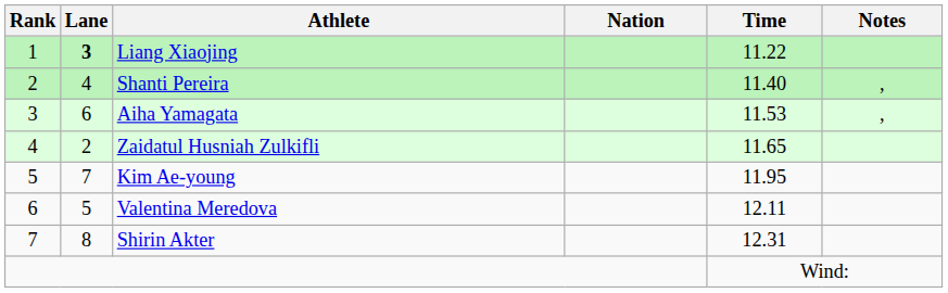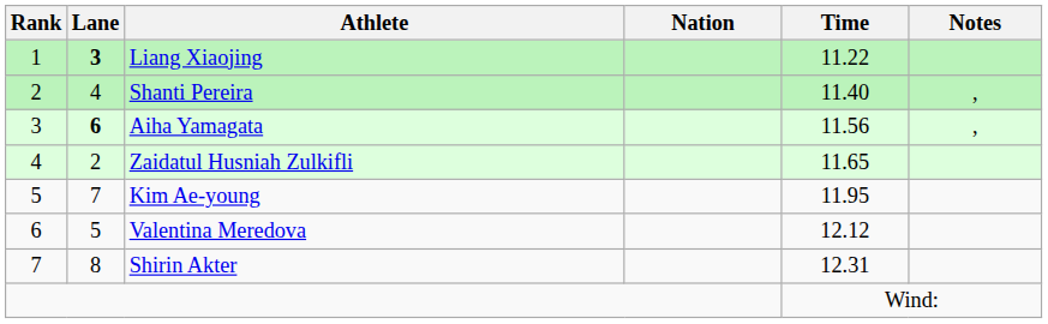Aiha Yamagata | Lane: normal -> bold
Aiha Yamagata | Time: 11.53 -> 11.56
Valentina Meredova | Time: 12.11 -> 12.12
